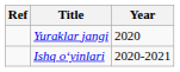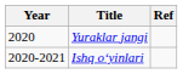columns swapped: Year <-> Ref
